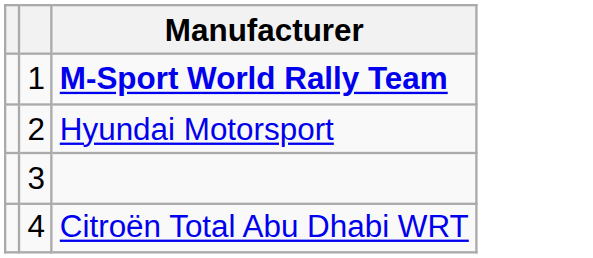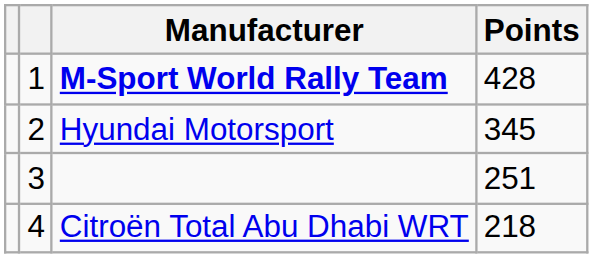+ column: Points | 428 | 345 | 251 | 218
